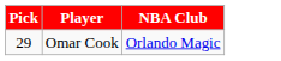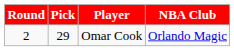+ column: Round | 2
